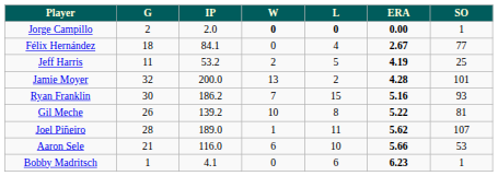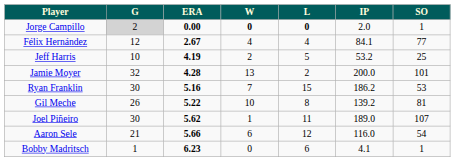columns swapped: IP <-> ERA
Jorge Campillo | G: no background -> lightgrey background
Félix Hernández | G: 18 -> 12
Félix Hernández | W: 0 -> 4
Jeff Harris | G: 11 -> 10
Ryan Franklin | SO: 93 -> 53
Joel Piñeiro | G: 28 -> 30
Aaron Sele | L: 10 -> 12
Aaron Sele | SO: 53 -> 54
